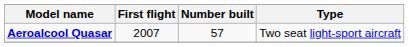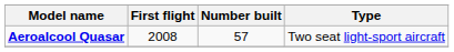Aeroalcool Quasar | First flight: 2007 -> 2008
